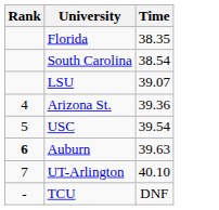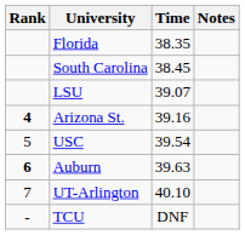+ column: Notes
South Carolina | Time: 38.54 -> 38.45
Arizona St. | Rank: normal -> bold
Arizona St. | Time: 39.36 -> 39.16
